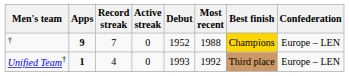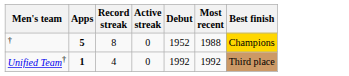- column: Confederation | Europe – LEN | Europe – LEN
† | Apps: 9 -> 5
† | Record streak: 7 -> 8
Unified Team† | Debut: 1993 -> 1992
